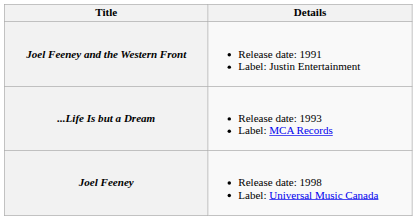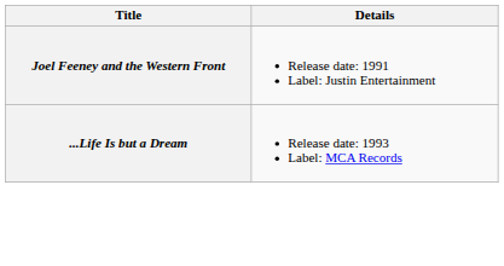- row: Joel Feeney | Release date: 1998 Label: Universal Music Canada
